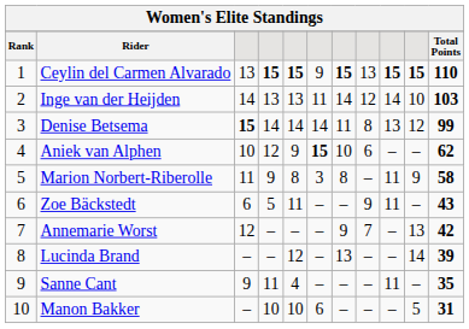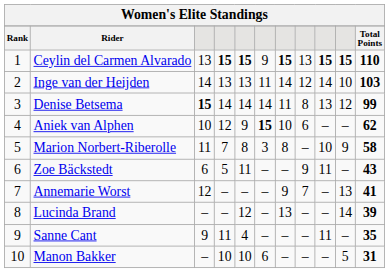Marion Norbert-Riberolle | column 4: 9 -> 7
Marion Norbert-Riberolle | column 9: 11 -> 10
Annemarie Worst | Total Points: 42 -> 41
